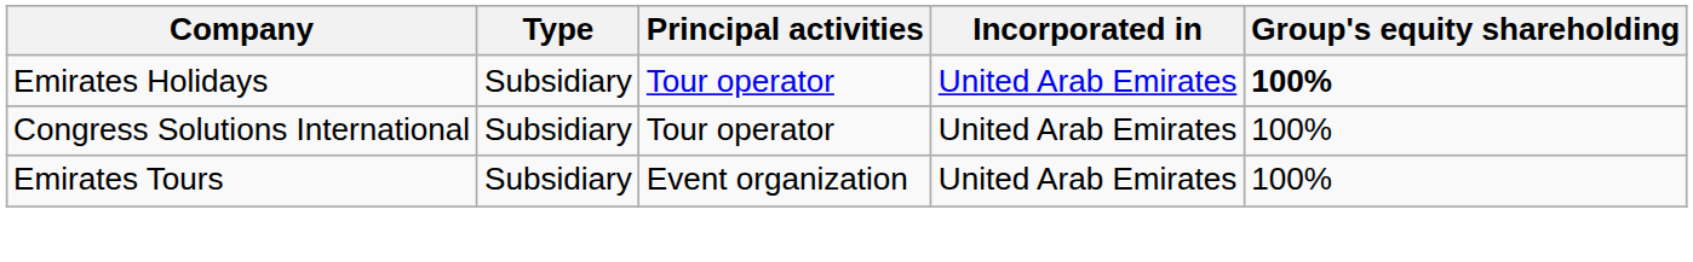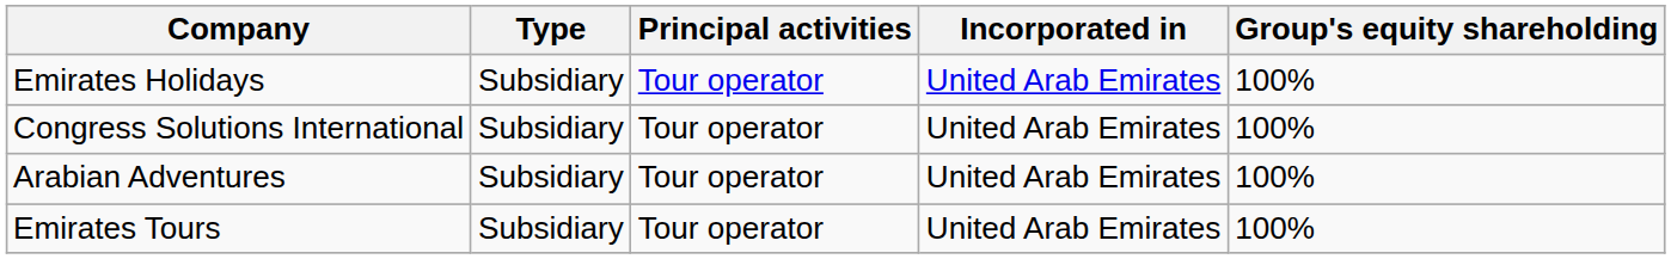Emirates Holidays | Group's equity shareholding: bold -> normal
+ row: Arabian Adventures | Subsidiary | Tour operator | United Arab Emirates | 100%
Emirates Tours | Principal activities: Event organization -> Tour operator
